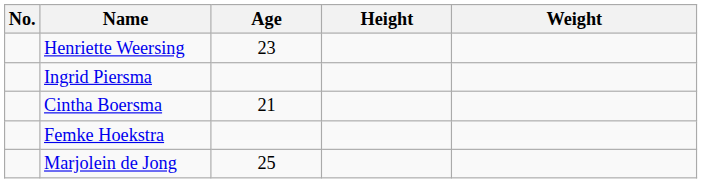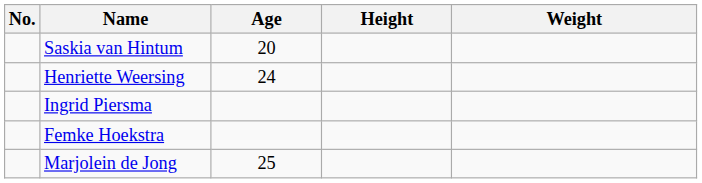+ row: Saskia van Hintum | 20
Henriette Weersing | Age: 23 -> 24
- row: Cintha Boersma | 21
